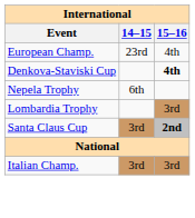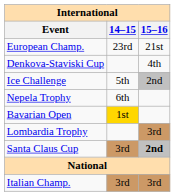European Champ. | 15–16: 4th -> 21st
Denkova-Staviski Cup | 15–16: bold -> normal
+ row: Ice Challenge | 5th | 2nd
+ row: Bavarian Open | 1st
